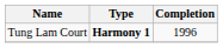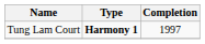Tung Lam Court | Completion: 1996 -> 1997
